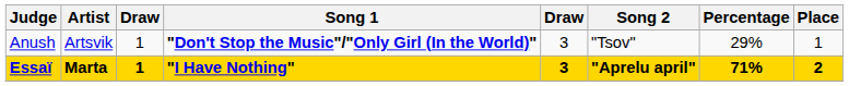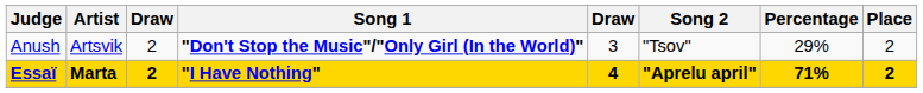Anush | column 3: 1 -> 2
Anush | Place: 1 -> 2
Essaï | column 3: 1 -> 2
Essaï | column 5: 3 -> 4
